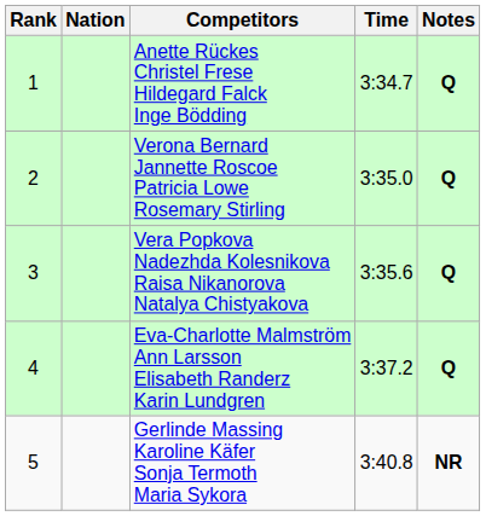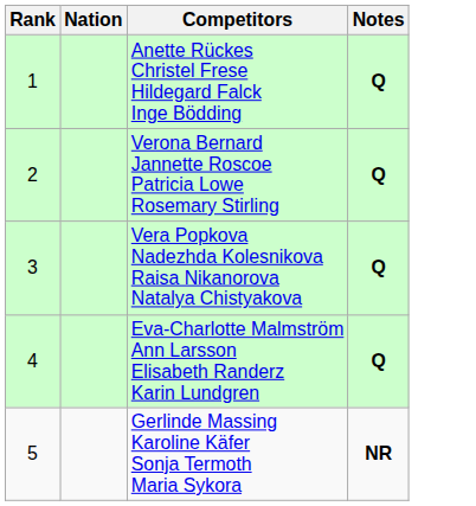- column: Time | 3:34.7 | 3:35.0 | 3:35.6 | 3:37.2 | 3:40.8
